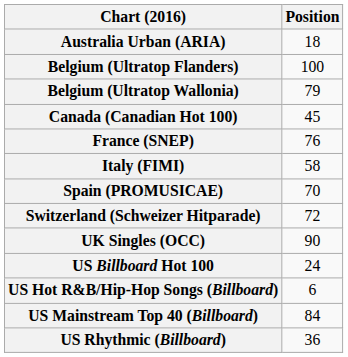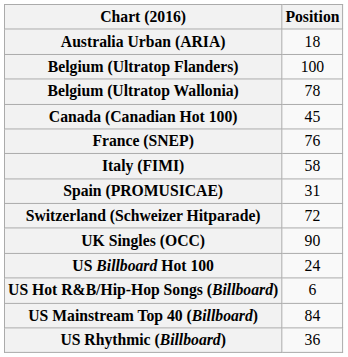Belgium (Ultratop Wallonia) | Position: 79 -> 78
Spain (PROMUSICAE) | Position: 70 -> 31
